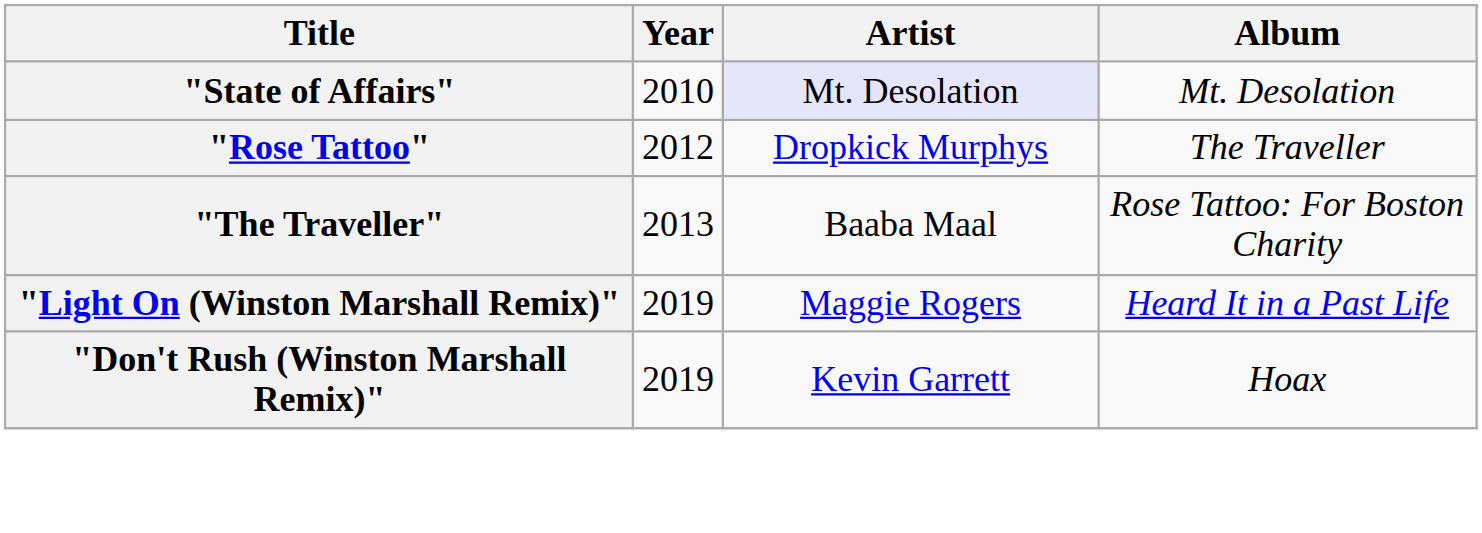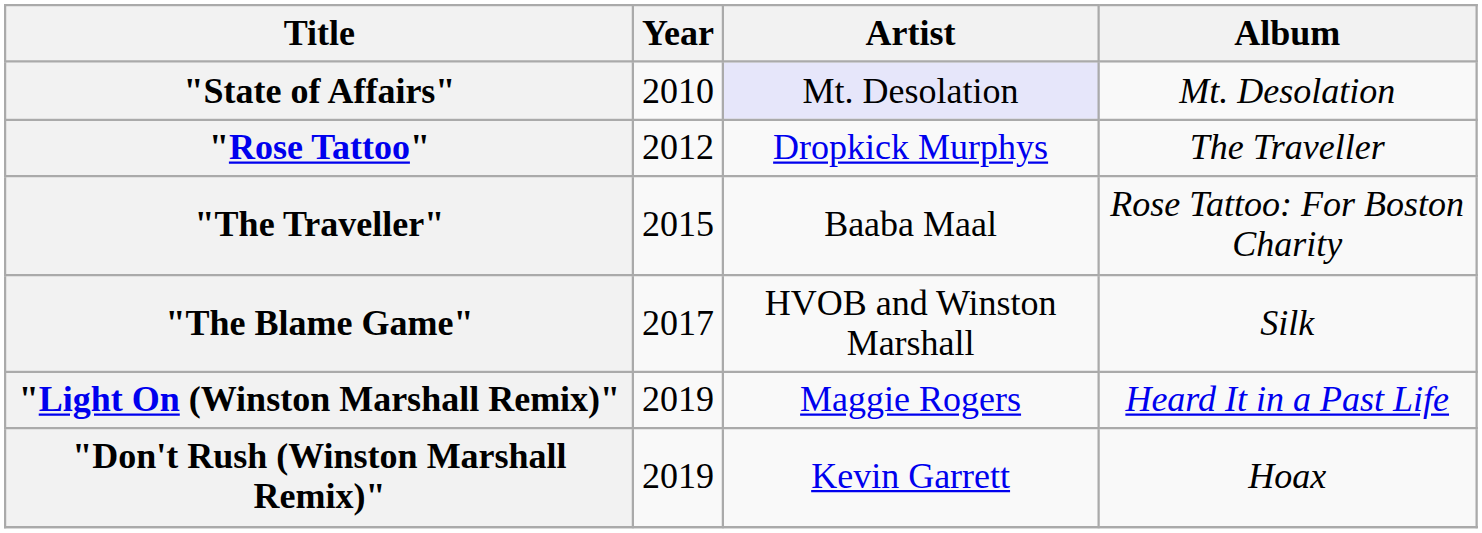"The Traveller" | Year: 2013 -> 2015
+ row: "The Blame Game" | 2017 | HVOB and Winston Marshall | Silk
